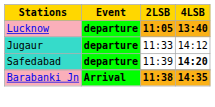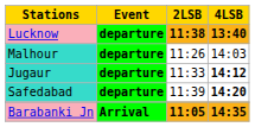Lucknow | 2LSB: 11:05 -> 11:38
+ row: Malhour | departure | 11:26 | 14:03
Jugaur | 4LSB: normal -> bold
Barabanki Jn | 2LSB: 11:38 -> 11:05
